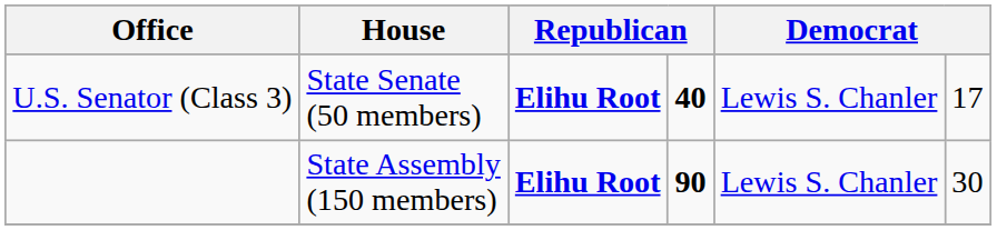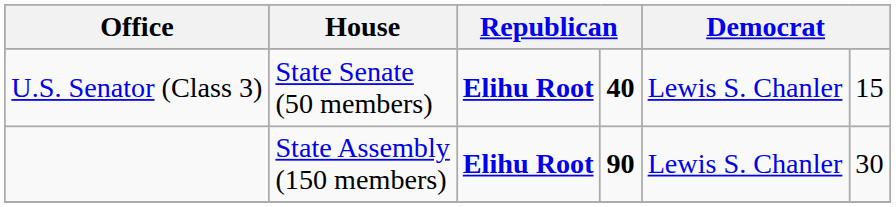U.S. Senator (Class 3) | column 6: 17 -> 15
